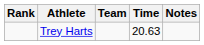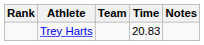Trey Harts | Time: 20.63 -> 20.83
